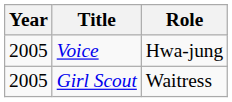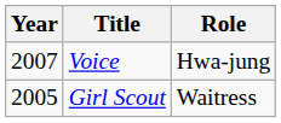Voice | Year: 2005 -> 2007
